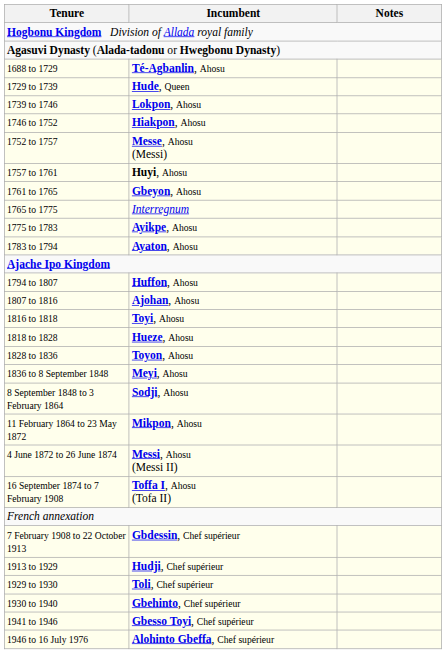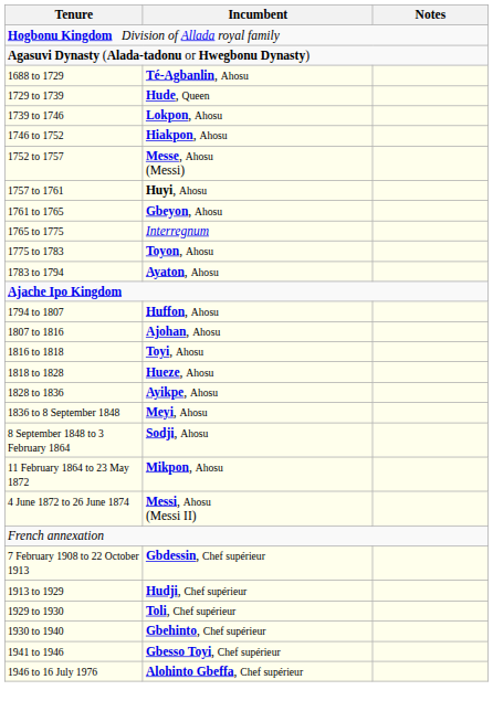1775 to 1783 | Incumbent: Ayikpe, Ahosu -> Toyon, Ahosu
1828 to 1836 | Incumbent: Toyon, Ahosu -> Ayikpe, Ahosu
- row: 16 September 1874 to 7 February 1908 | Toffa I, Ahosu (Tofa II)
